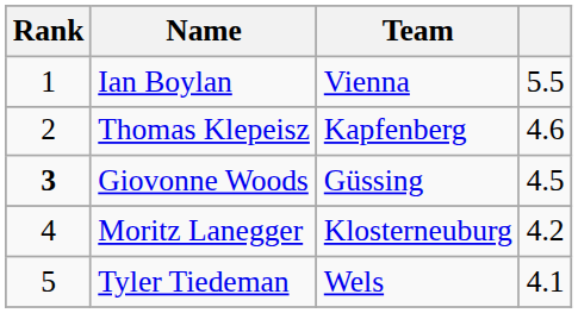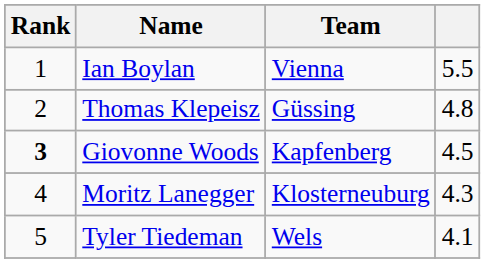Thomas Klepeisz | Team: Kapfenberg -> Güssing
Thomas Klepeisz | column 4: 4.6 -> 4.8
Giovonne Woods | Team: Güssing -> Kapfenberg
Moritz Lanegger | column 4: 4.2 -> 4.3
